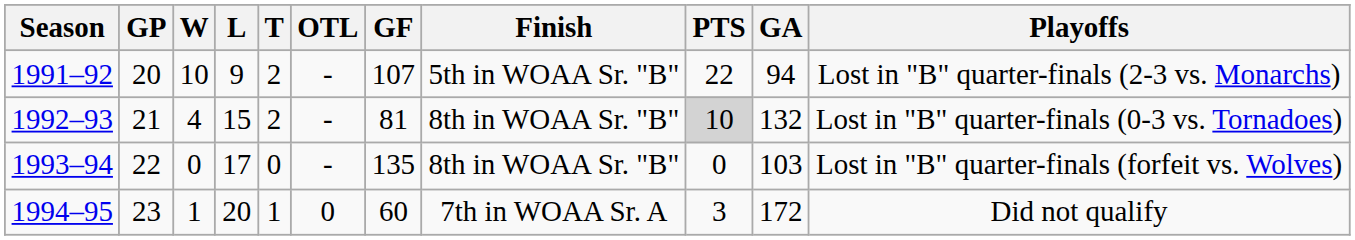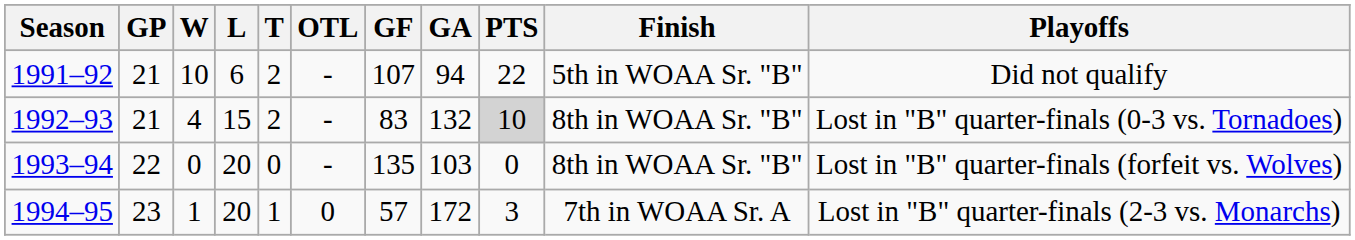columns swapped: GA <-> Finish
1991–92 | GP: 20 -> 21
1991–92 | L: 9 -> 6
1991–92 | Playoffs: Lost in "B" quarter-finals (2-3 vs. Monarchs) -> Did not qualify
1992–93 | GF: 81 -> 83
1993–94 | L: 17 -> 20
1994–95 | GF: 60 -> 57
1994–95 | Playoffs: Did not qualify -> Lost in "B" quarter-finals (2-3 vs. Monarchs)
